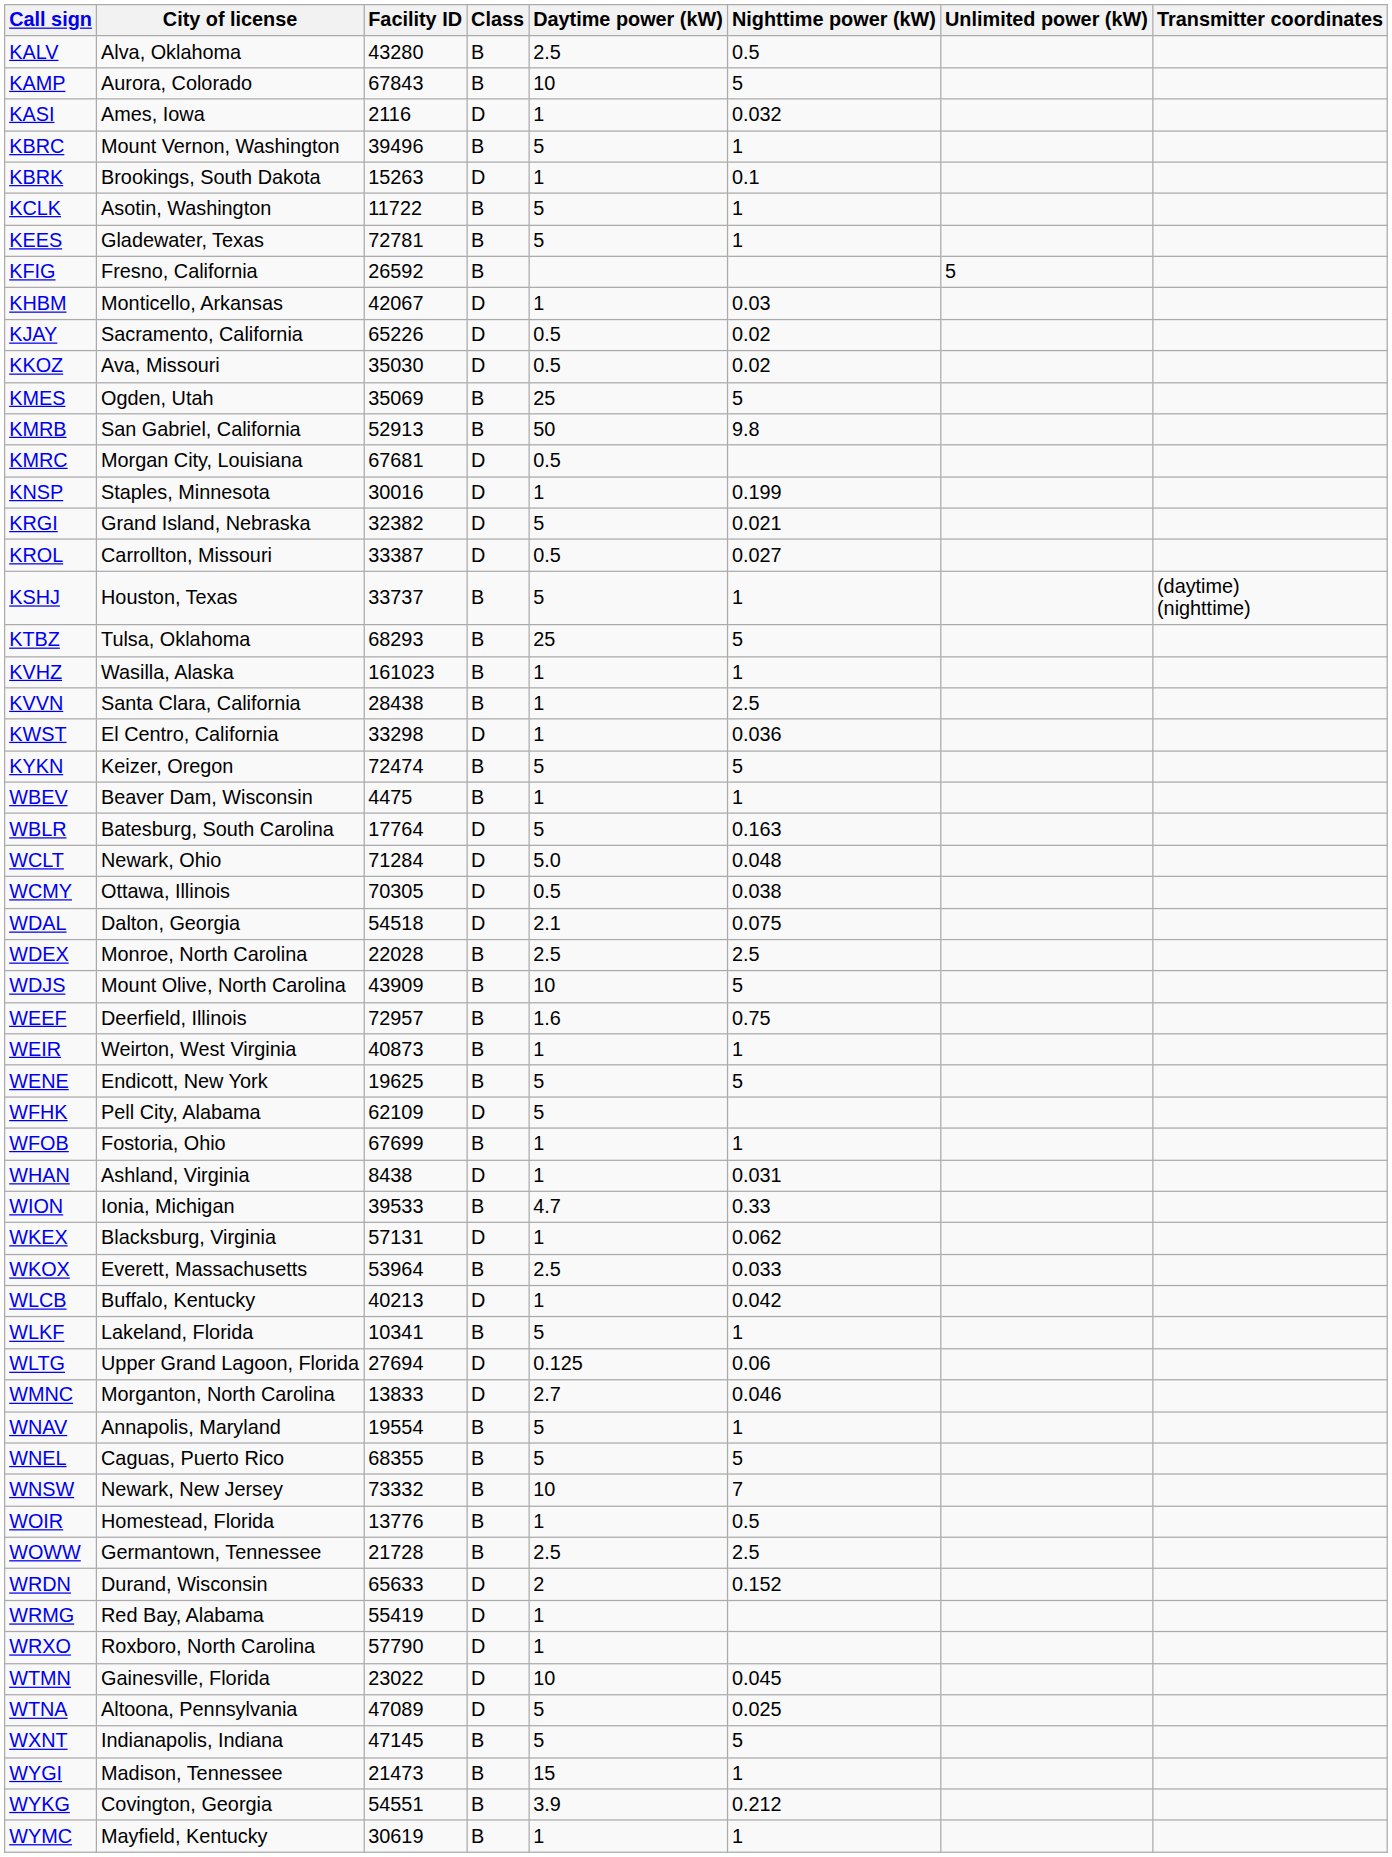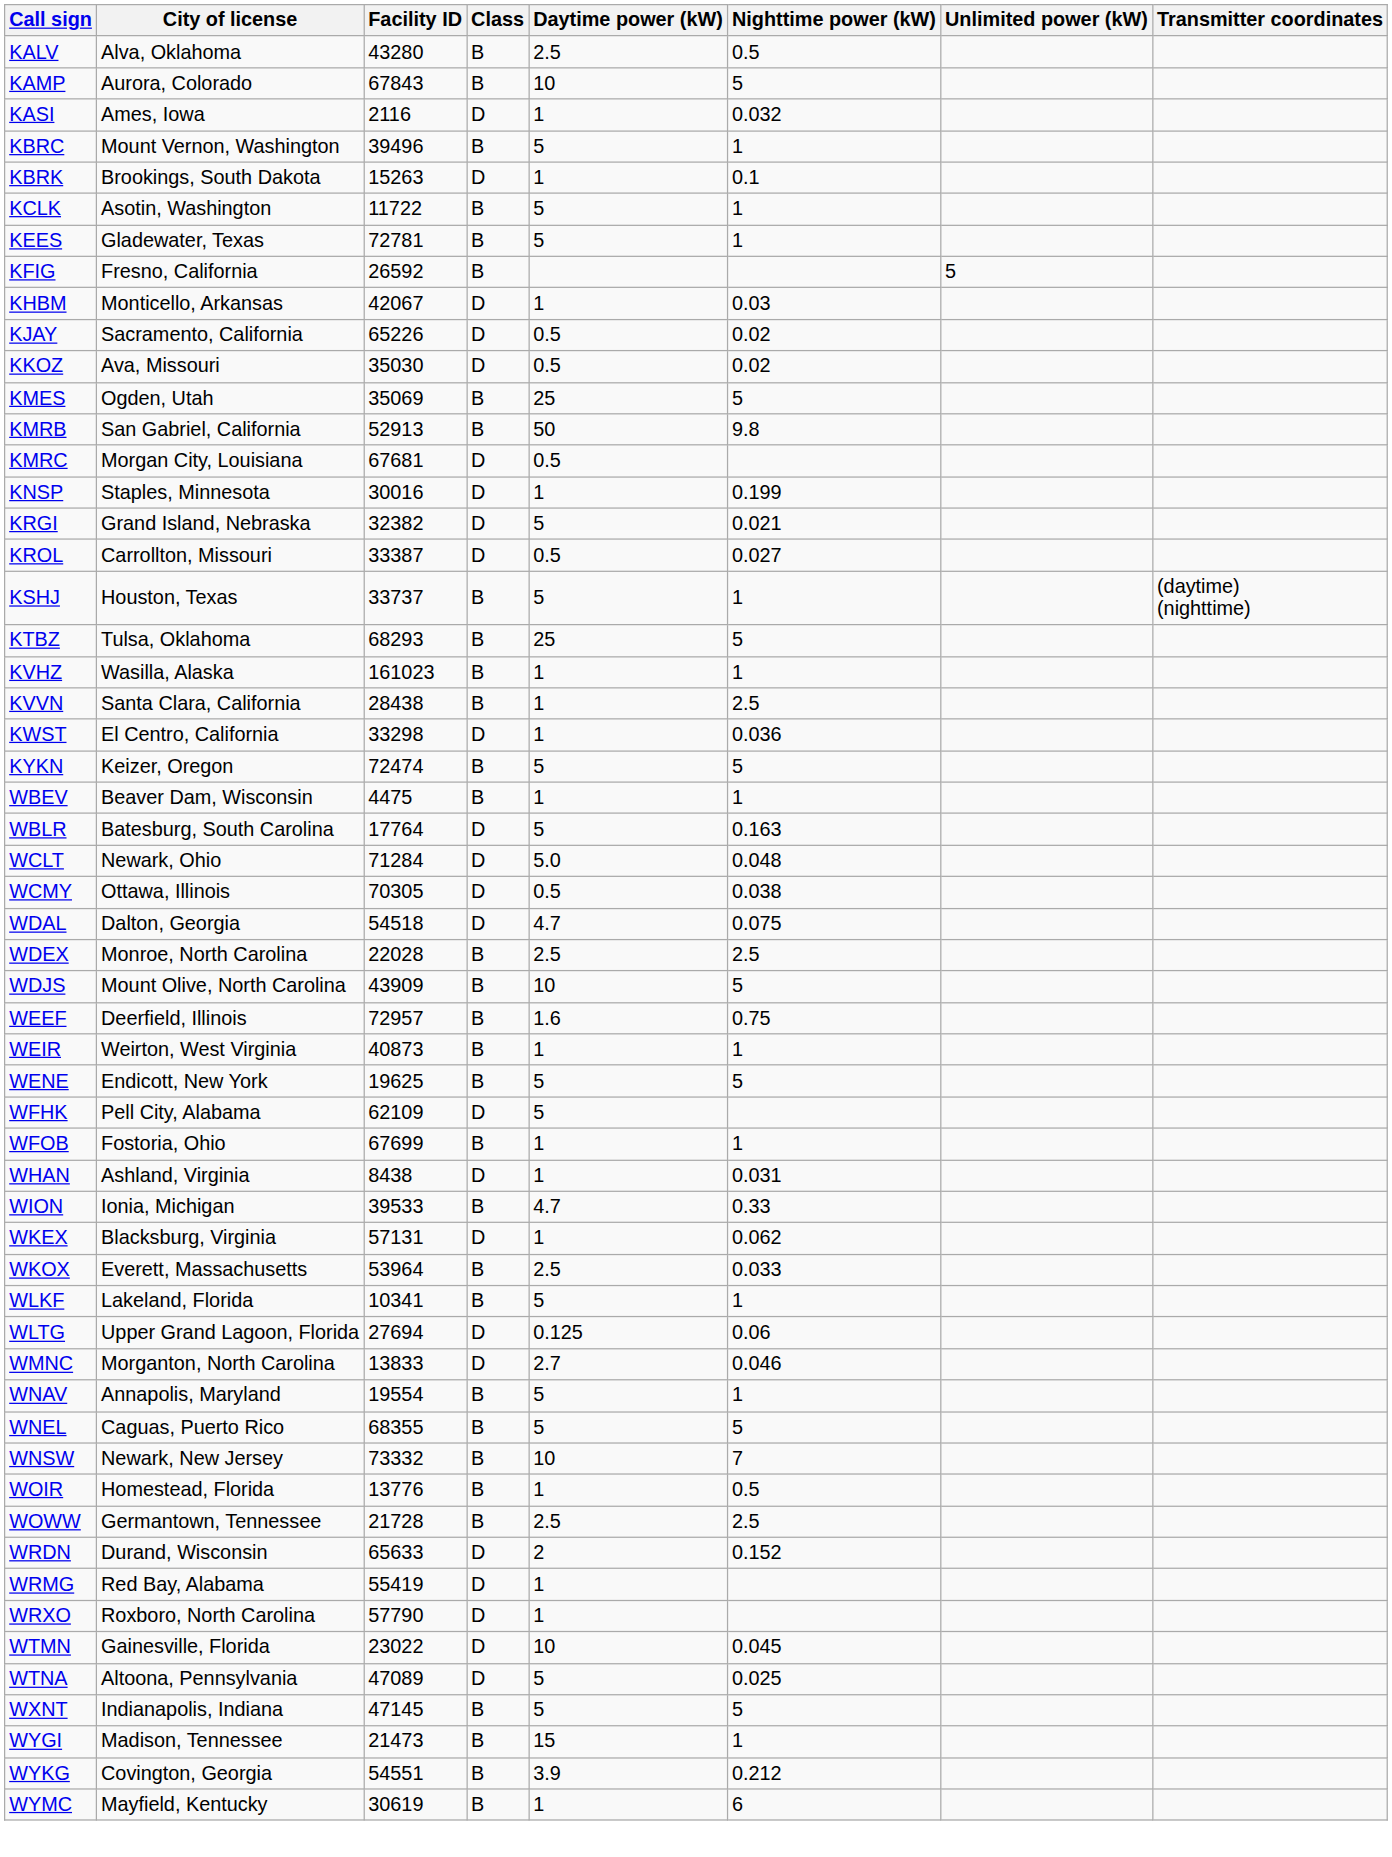WDAL | Daytime power (kW): 2.1 -> 4.7
- row: WLCB | Buffalo, Kentucky | 40213 | D | 1 | 0.042
WYMC | Nighttime power (kW): 1 -> 6
